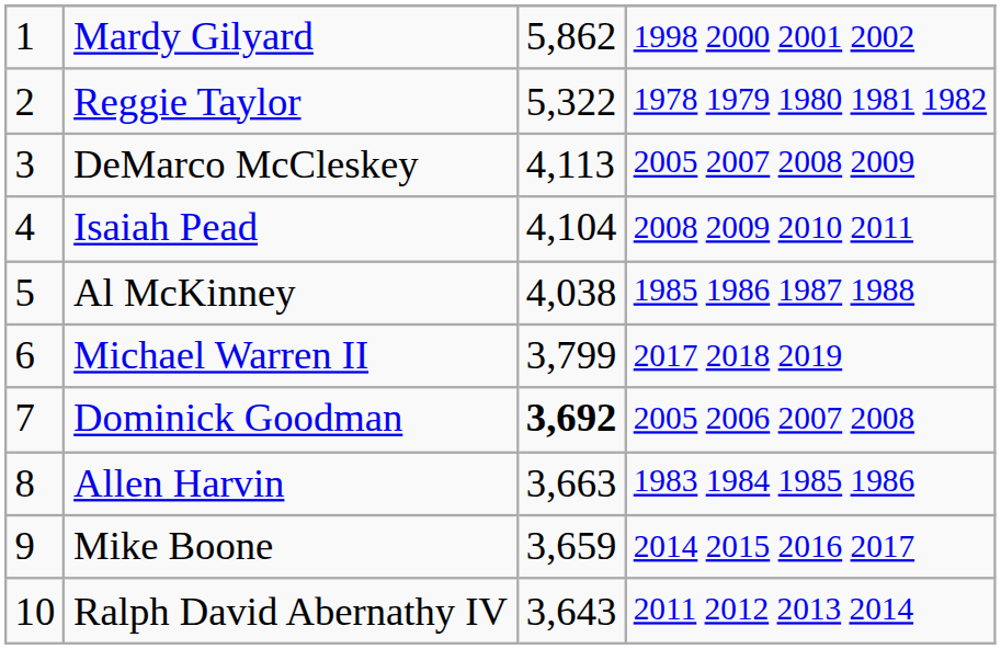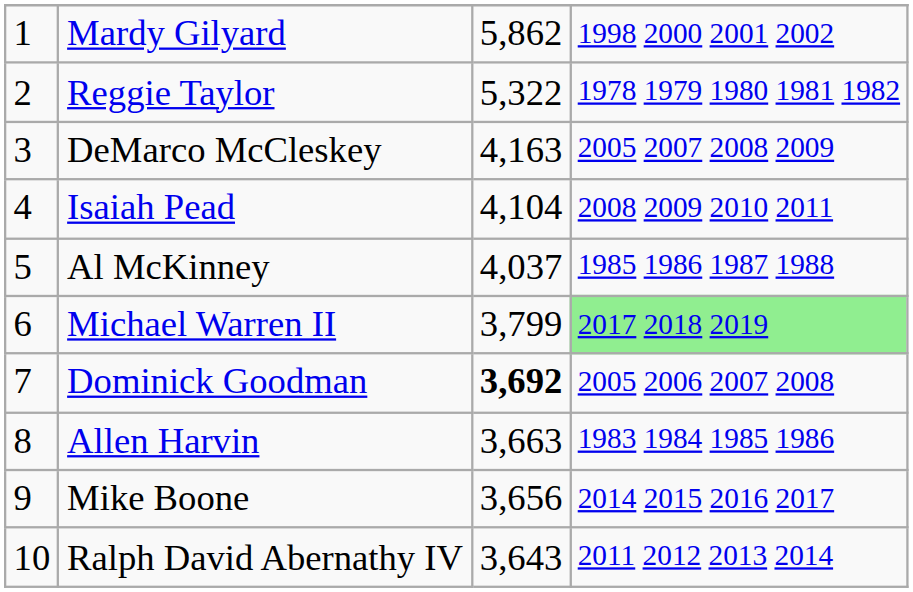DeMarco McCleskey | column 3: 4,113 -> 4,163
Al McKinney | column 3: 4,038 -> 4,037
Michael Warren II | column 4: no background -> lightgreen background
Mike Boone | column 3: 3,659 -> 3,656
